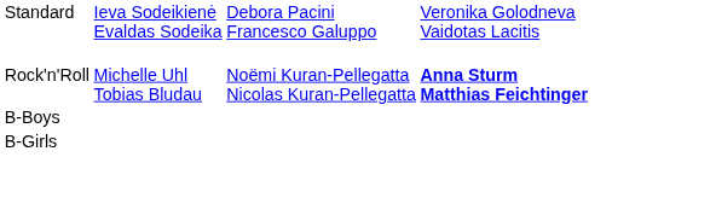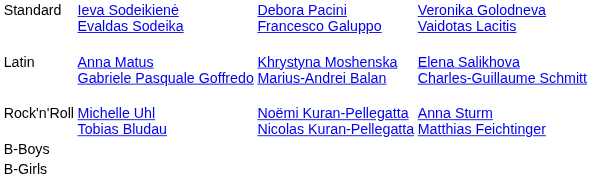+ row: Latin | Anna Matus Gabriele Pasquale Goffredo | Khrystyna Moshenska Marius-Andrei Balan | Elena Salikhova Charles-Guillaume Schmitt
Rock'n'Roll | column 4: bold -> normal
